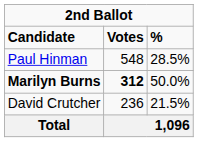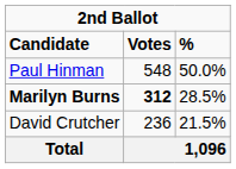Paul Hinman | column 3: 28.5% -> 50.0%
Marilyn Burns | column 3: 50.0% -> 28.5%
